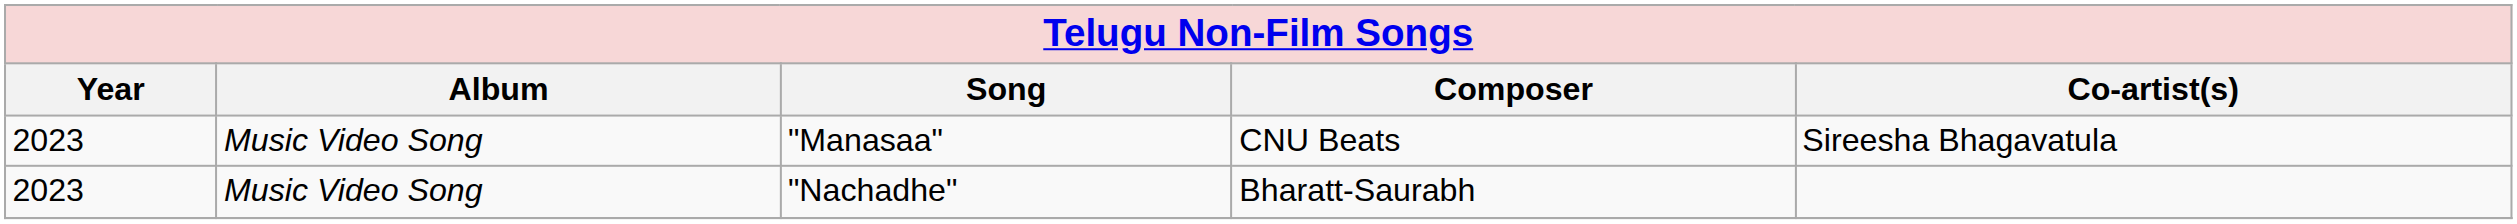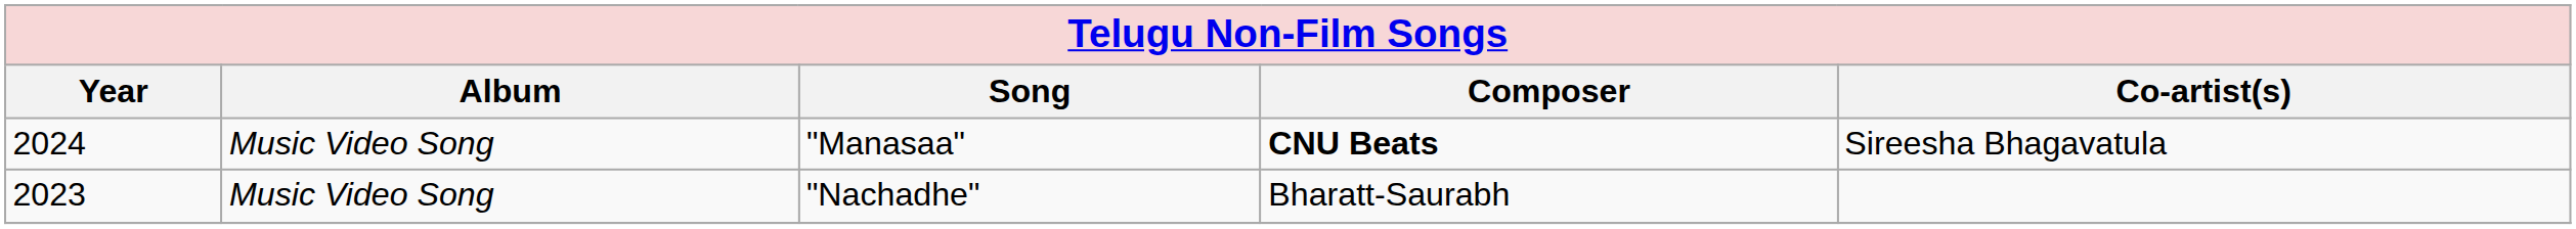"Manasaa" | Year: 2023 -> 2024
"Manasaa" | Composer: normal -> bold
